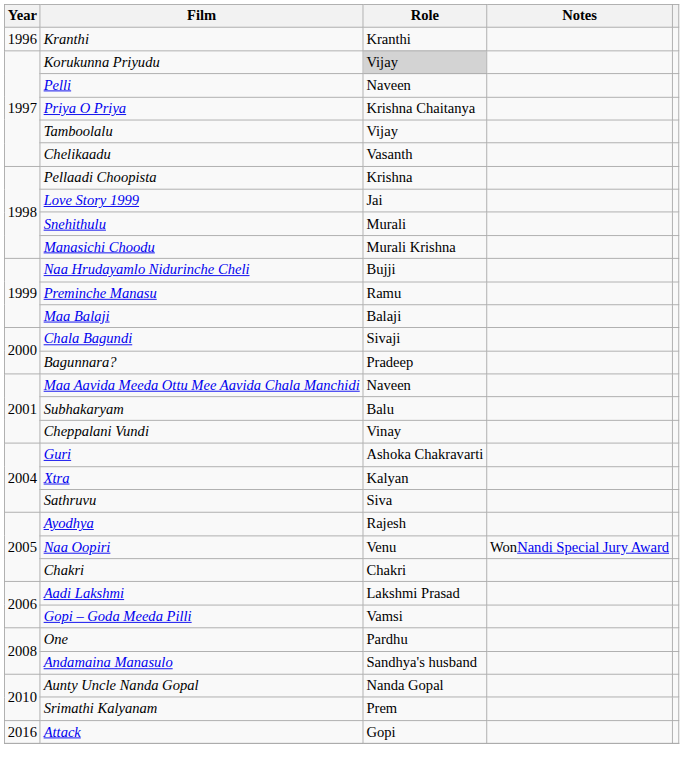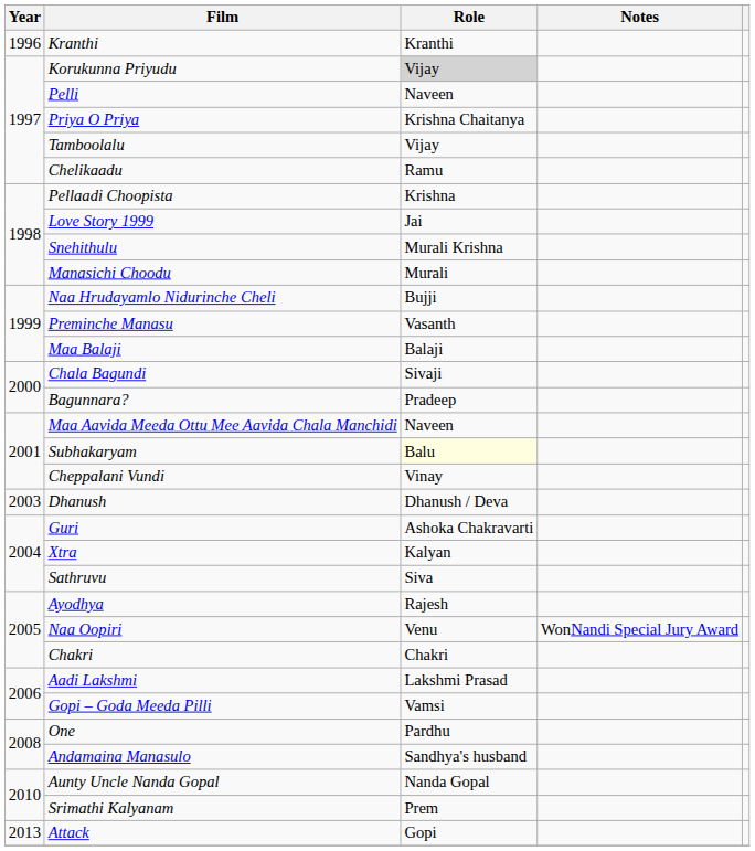Chelikaadu | Role: Vasanth -> Ramu
Snehithulu | Role: Murali -> Murali Krishna
Manasichi Choodu | Role: Murali Krishna -> Murali
Preminche Manasu | Role: Ramu -> Vasanth
Subhakaryam | Role: no background -> lightyellow background
+ row: 2003 | Dhanush | Dhanush / Deva
Attack | Year: 2016 -> 2013
